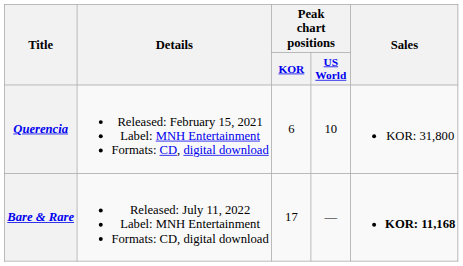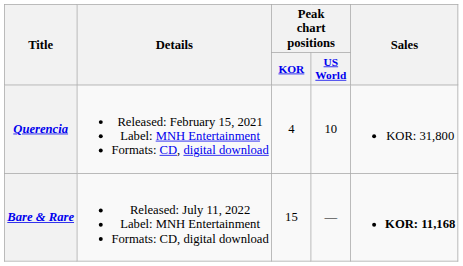Querencia | Peak chart positions / KOR: 6 -> 4
Bare & Rare | Peak chart positions / KOR: 17 -> 15
